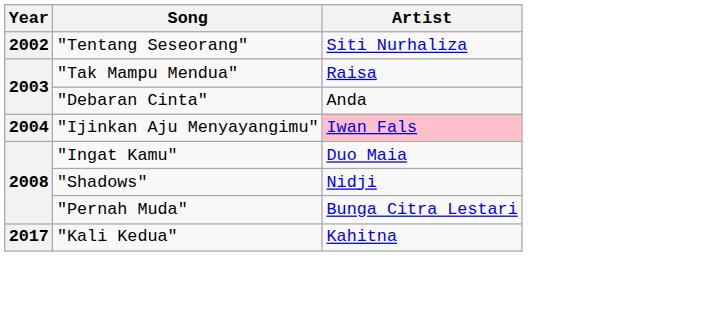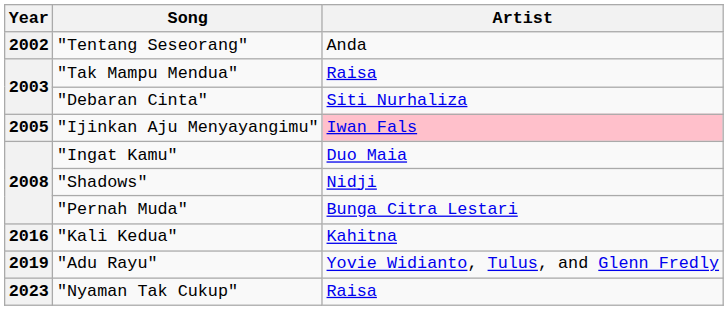"Tentang Seseorang" | Artist: Siti Nurhaliza -> Anda
"Debaran Cinta" | Artist: Anda -> Siti Nurhaliza
"Ijinkan Aju Menyayangimu" | Year: 2004 -> 2005
"Kali Kedua" | Year: 2017 -> 2016
+ row: 2019 | "Adu Rayu" | Yovie Widianto, Tulus, and Glenn Fredly
+ row: 2023 | "Nyaman Tak Cukup" | Raisa
